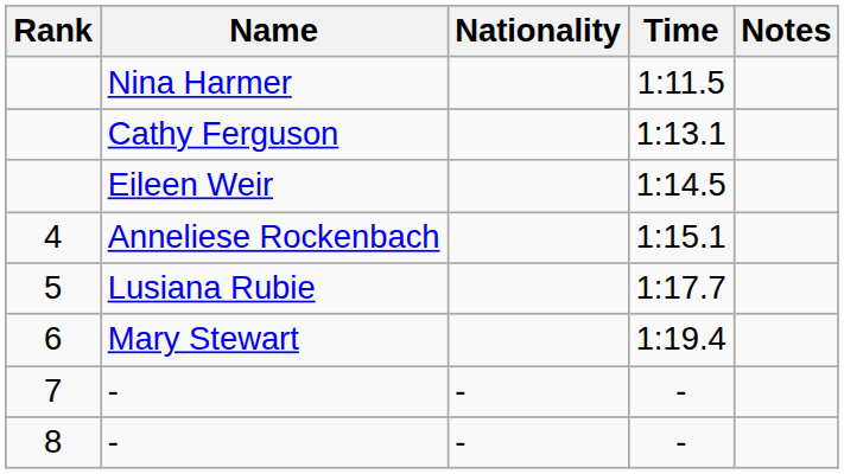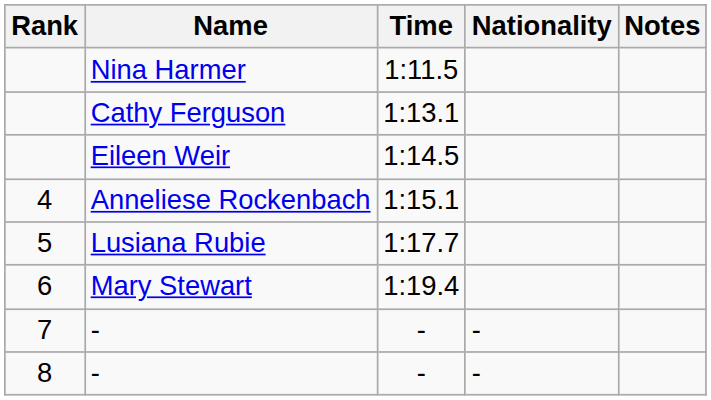columns swapped: Nationality <-> Time
